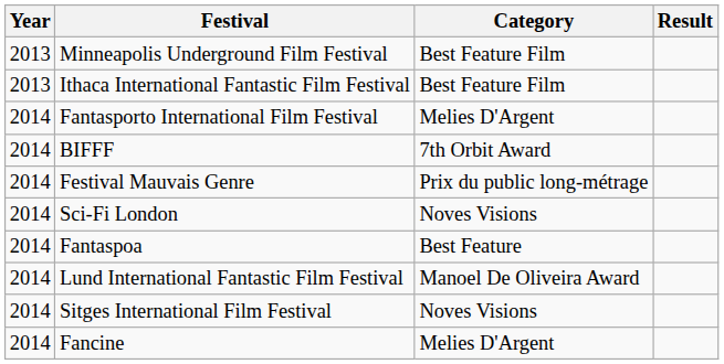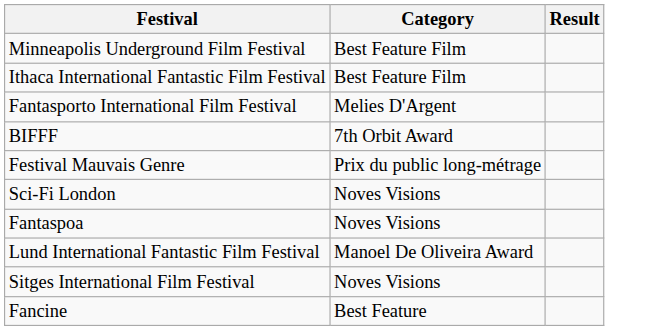- column: Year | 2013 | 2013 | 2014 | 2014 | 2014 | 2014 | 2014 | 2014 | 2014 | 2014
Fantaspoa | Category: Best Feature -> Noves Visions
Fancine | Category: Melies D'Argent -> Best Feature
